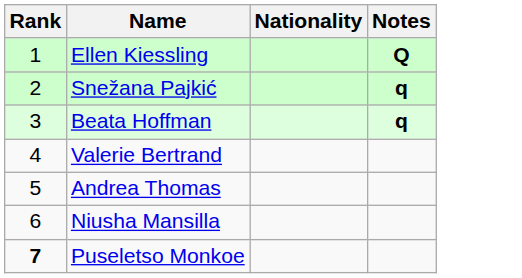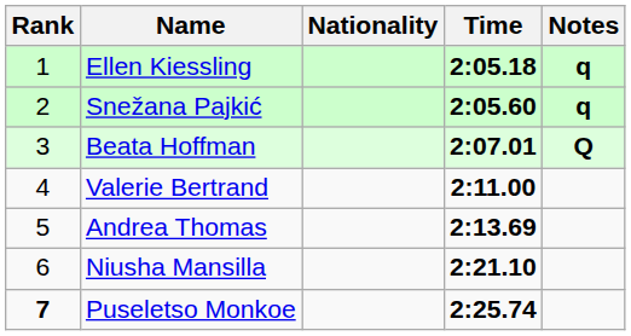+ column: Time | 2:05.18 | 2:05.60 | 2:07.01 | 2:11.00 | 2:13.69 | 2:21.10 | 2:25.74
Ellen Kiessling | Notes: Q -> q
Beata Hoffman | Notes: q -> Q
